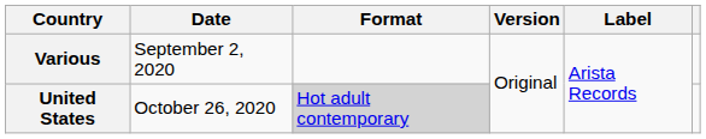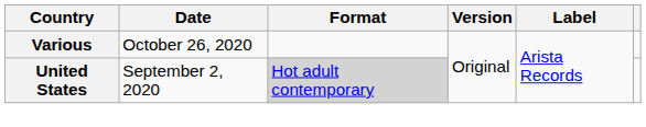Various | Date: September 2, 2020 -> October 26, 2020
United States | Date: October 26, 2020 -> September 2, 2020
